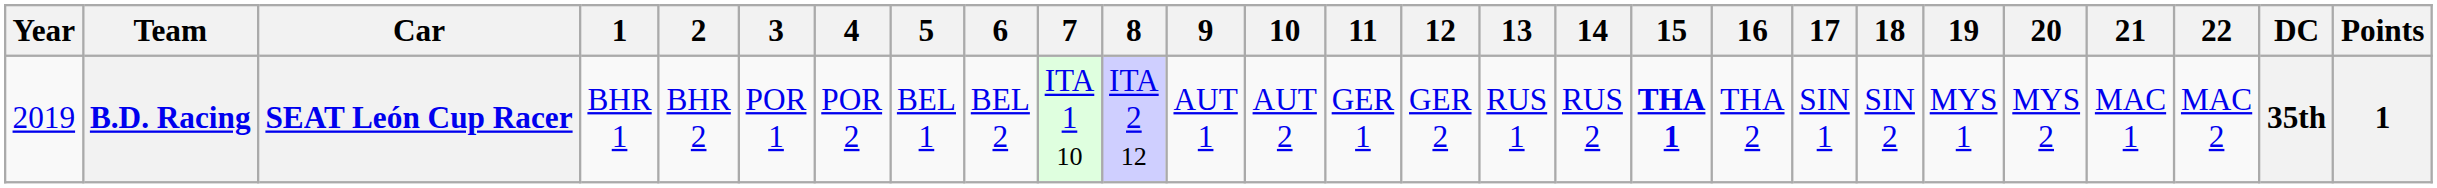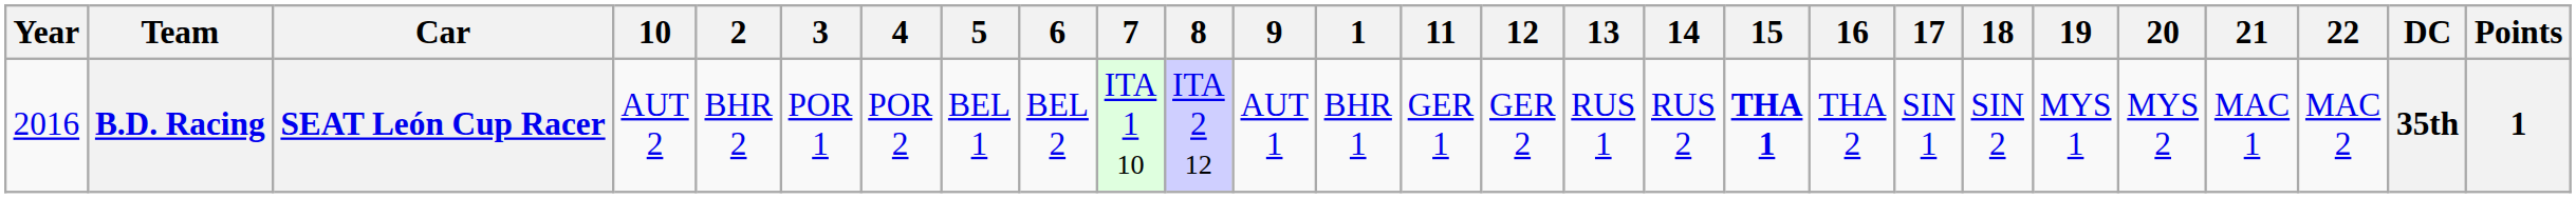columns swapped: 1 <-> 10
B.D. Racing | Year: 2019 -> 2016
